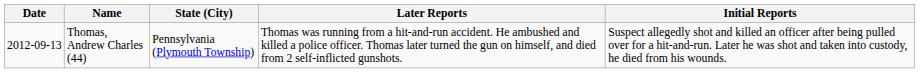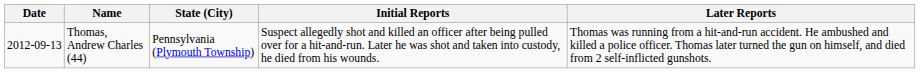columns swapped: Initial Reports <-> Later Reports
